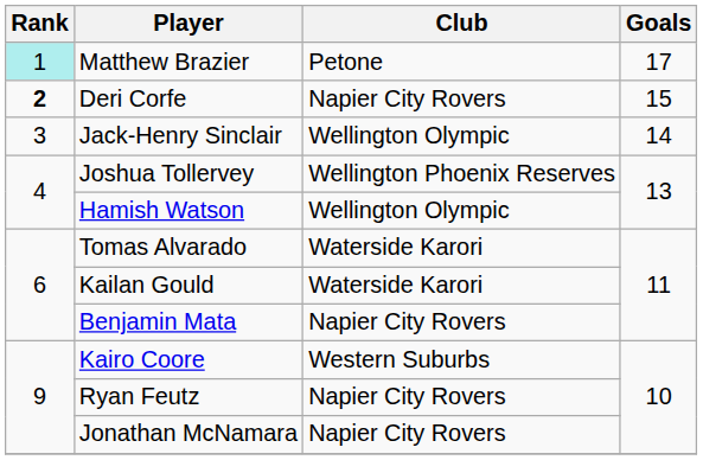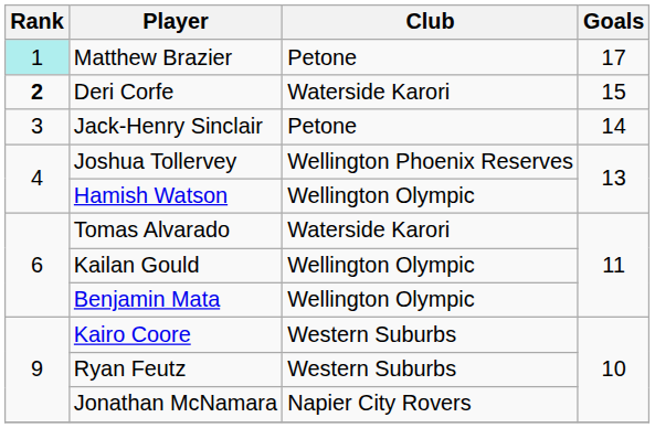Deri Corfe | Club: Napier City Rovers -> Waterside Karori
Jack-Henry Sinclair | Club: Wellington Olympic -> Petone
Kailan Gould | Club: Waterside Karori -> Wellington Olympic
Benjamin Mata | Club: Napier City Rovers -> Wellington Olympic
Ryan Feutz | Club: Napier City Rovers -> Western Suburbs
